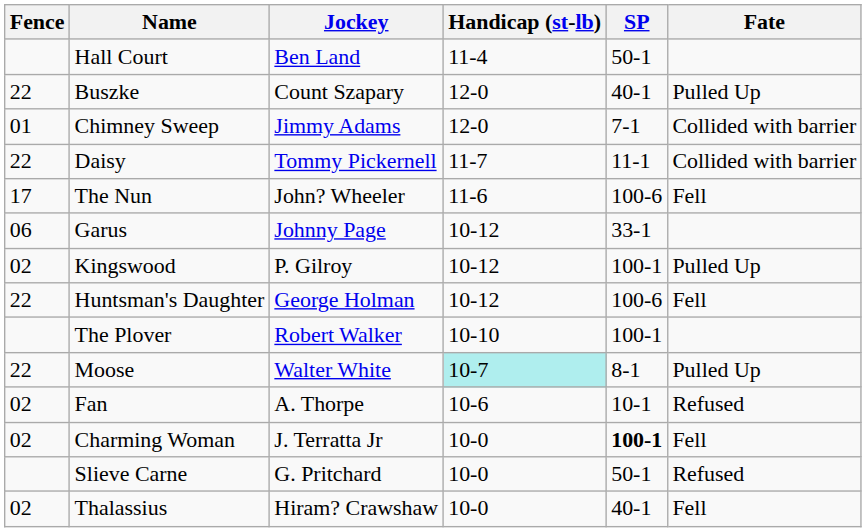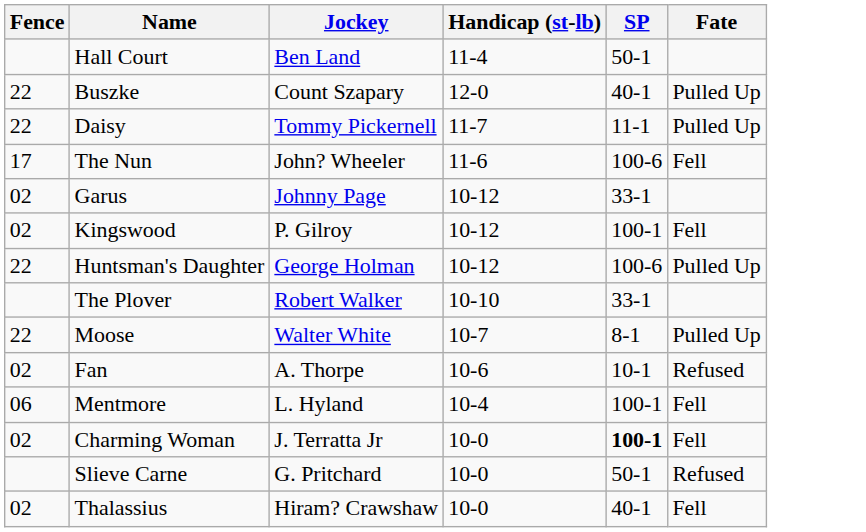- row: 01 | Chimney Sweep | Jimmy Adams | 12-0 | 7-1 | Collided with barrier
Daisy | Fate: Collided with barrier -> Pulled Up
Garus | Fence: 06 -> 02
Kingswood | Fate: Pulled Up -> Fell
Huntsman's Daughter | Fate: Fell -> Pulled Up
The Plover | SP: 100-1 -> 33-1
Moose | Handicap (st-lb): paleturquoise background -> no background
+ row: 06 | Mentmore | L. Hyland | 10-4 | 100-1 | Fell
